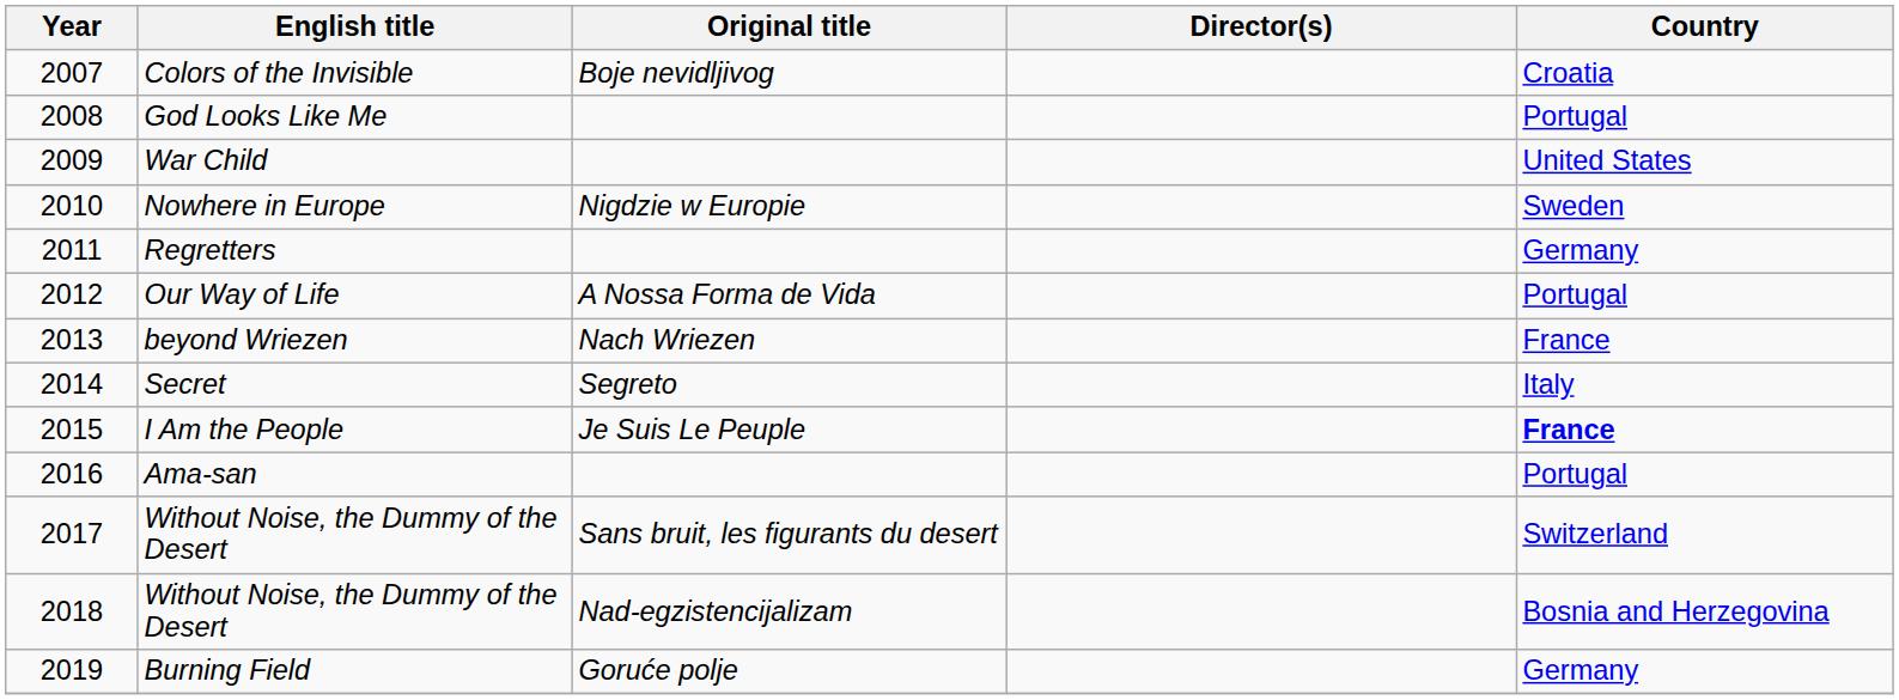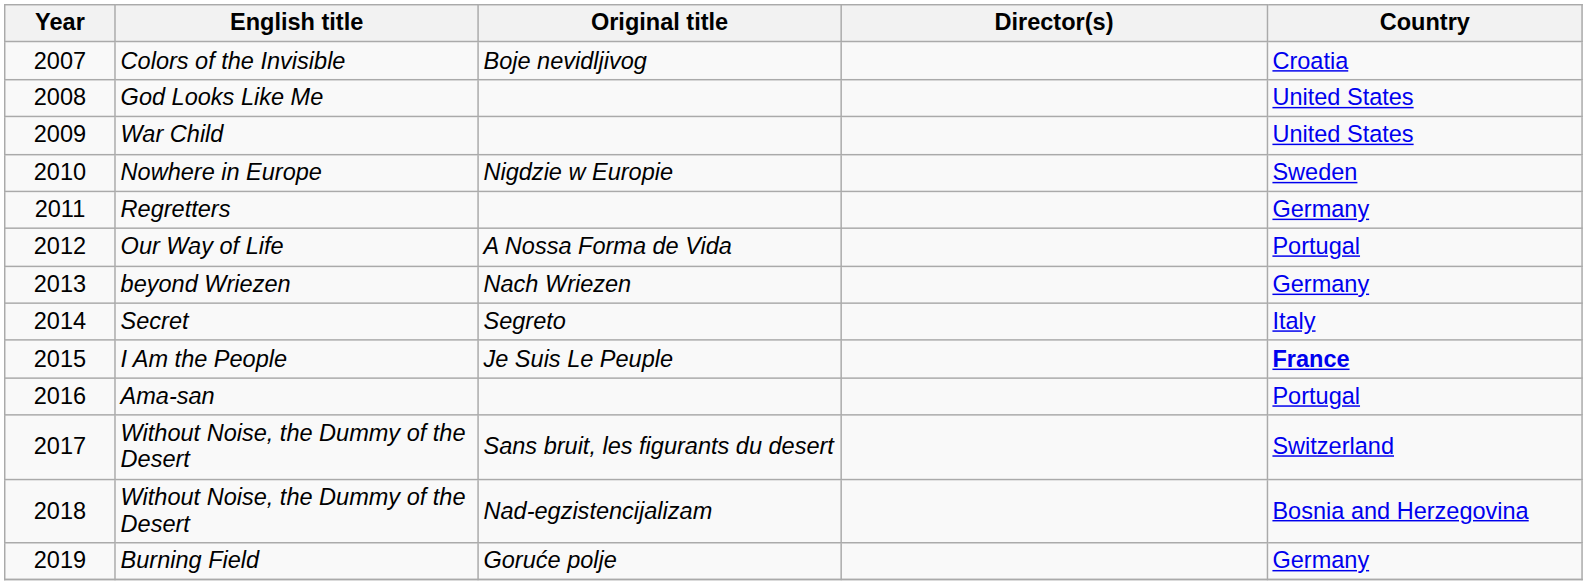God Looks Like Me | Country: Portugal -> United States
beyond Wriezen | Country: France -> Germany
